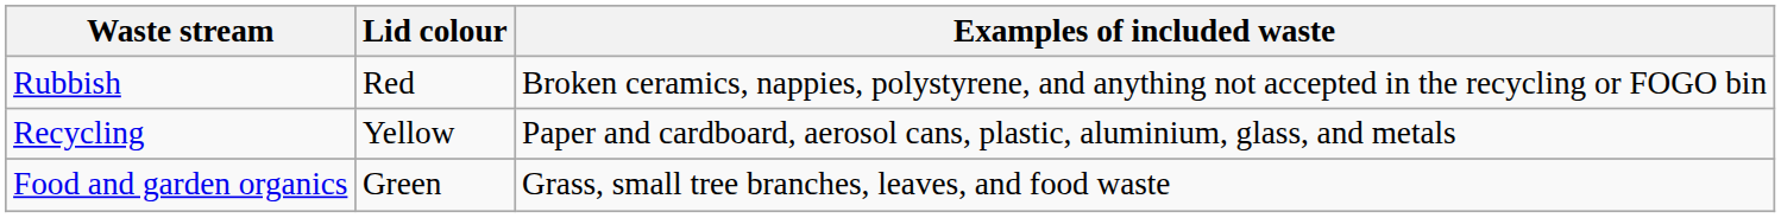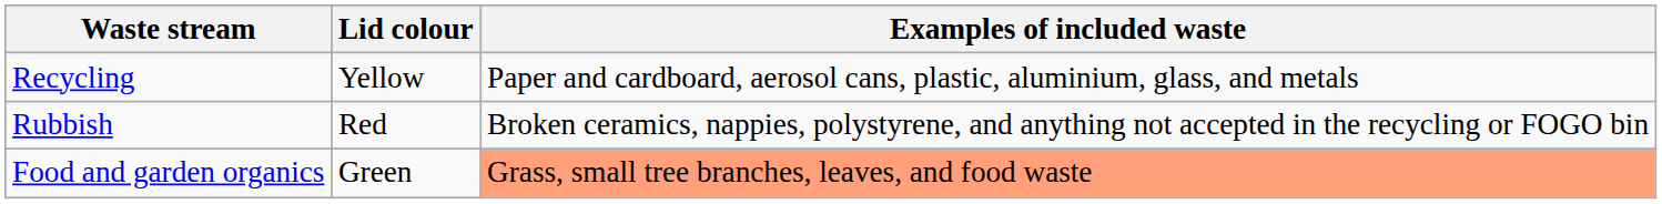rows swapped: Rubbish <-> Recycling
Food and garden organics | Examples of included waste: no background -> lightsalmon background
